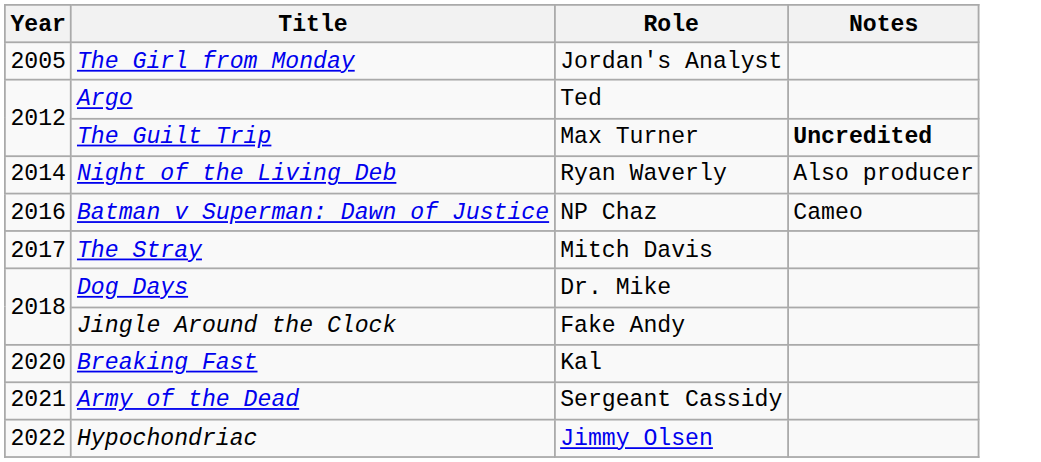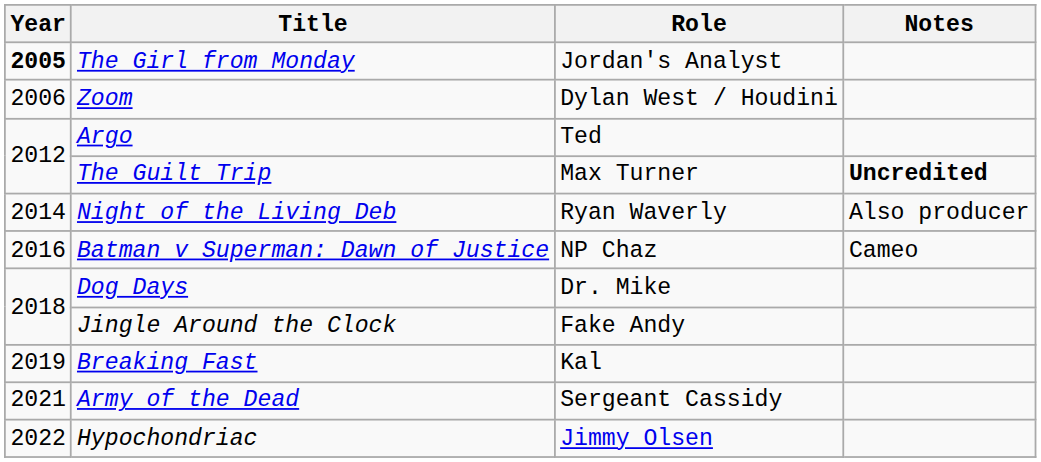The Girl from Monday | Year: normal -> bold
+ row: 2006 | Zoom | Dylan West / Houdini
- row: 2017 | The Stray | Mitch Davis
Breaking Fast | Year: 2020 -> 2019
